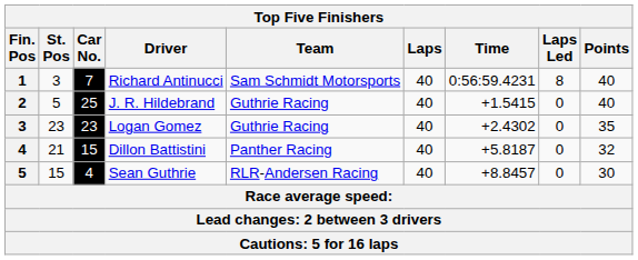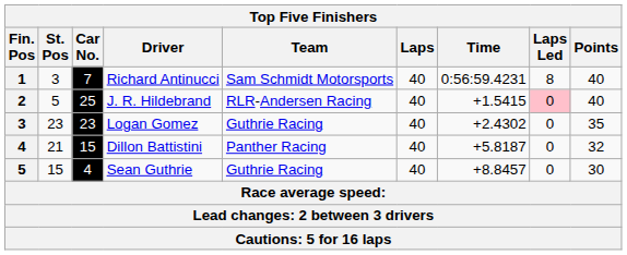J. R. Hildebrand | Team: Guthrie Racing -> RLR-Andersen Racing
J. R. Hildebrand | Laps Led: no background -> pink background
Sean Guthrie | Team: RLR-Andersen Racing -> Guthrie Racing
